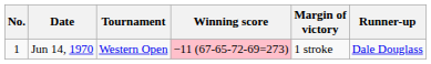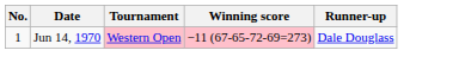- column: Margin of victory | 1 stroke
Jun 14, 1970 | Tournament: no background -> pink background
